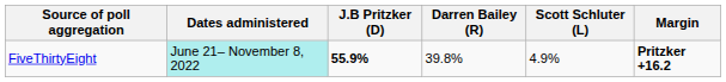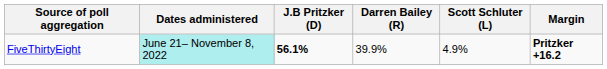FiveThirtyEight | J.B Pritzker (D): 55.9% -> 56.1%
FiveThirtyEight | Darren Bailey (R): 39.8% -> 39.9%
